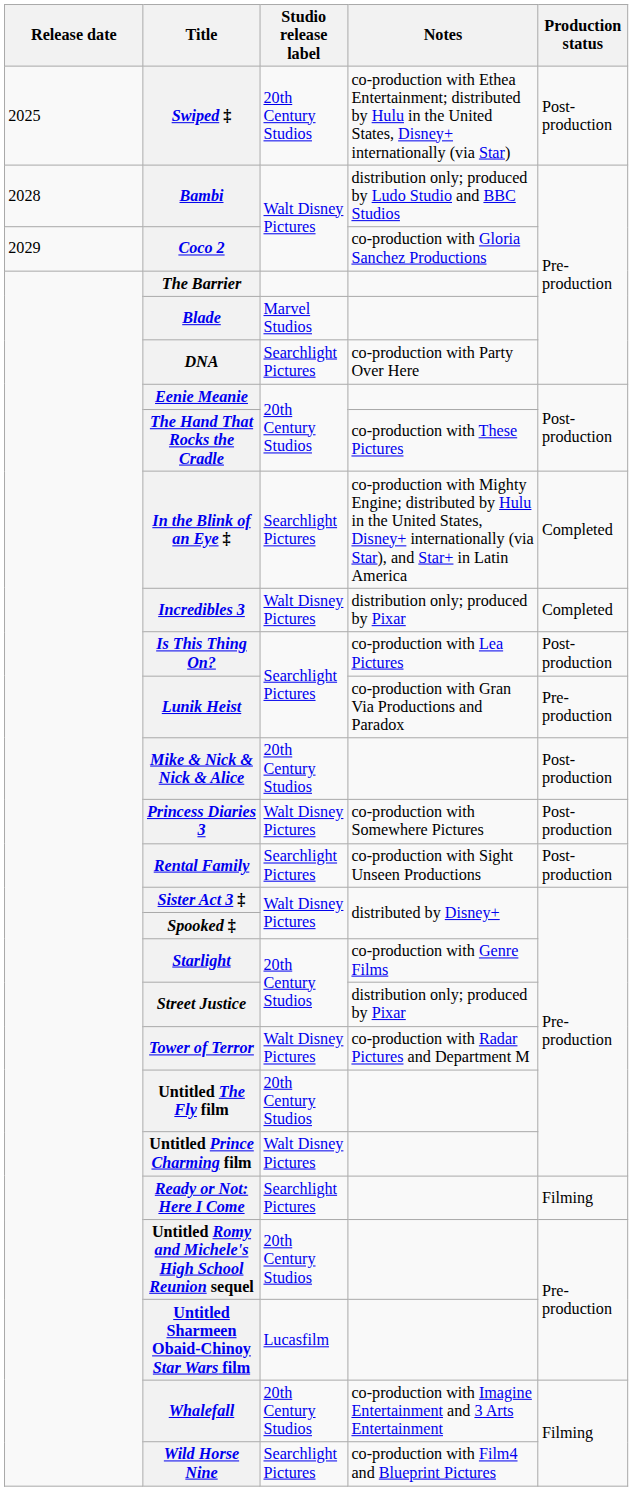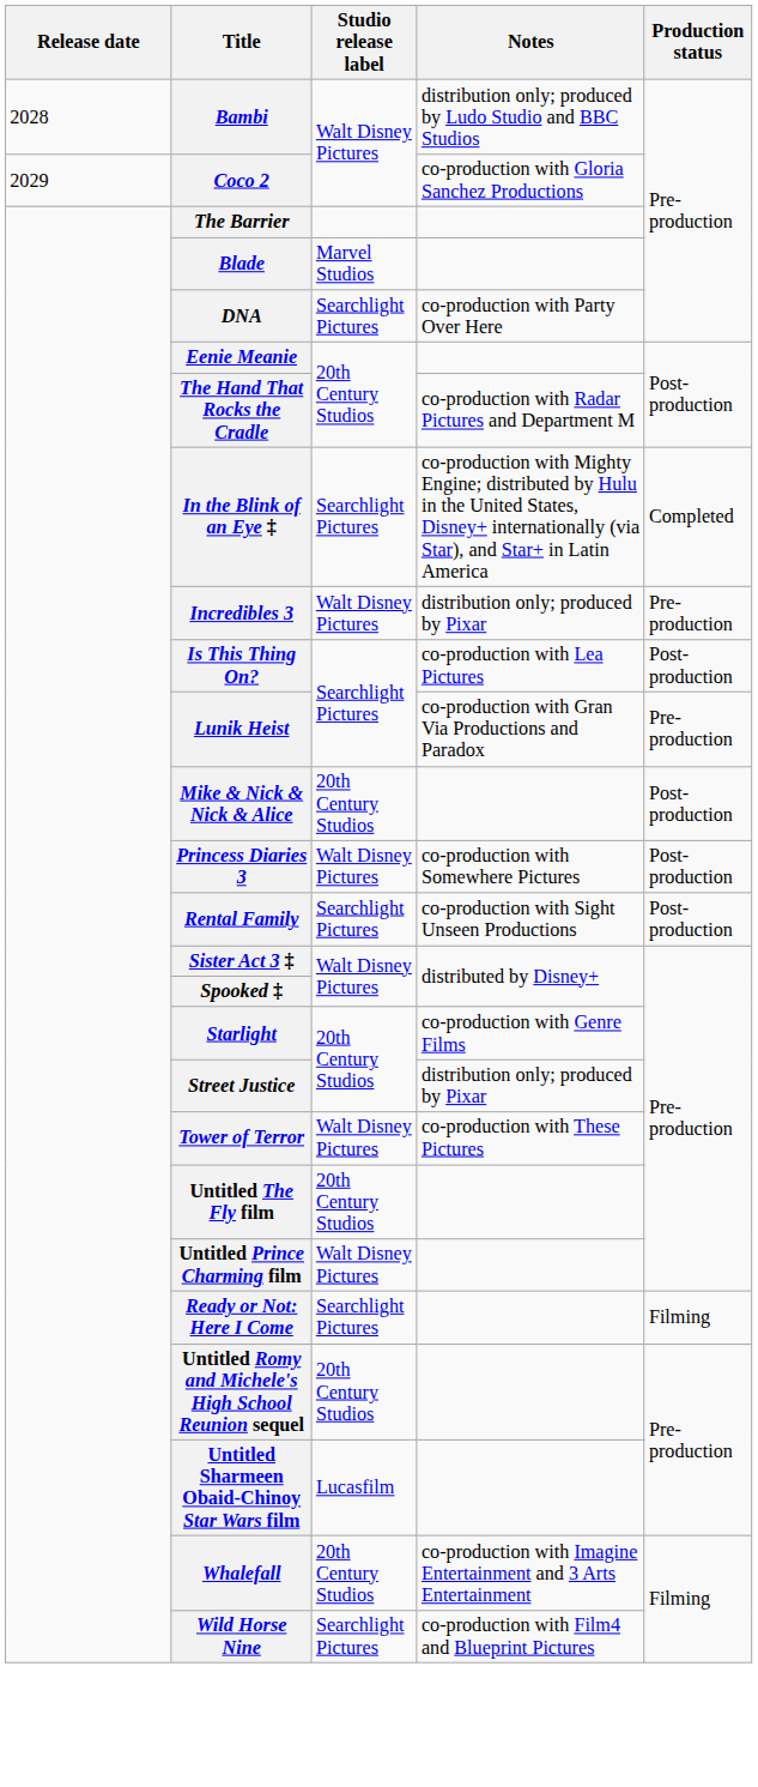- row: 2025 | Swiped ‡ | 20th Century Studios | co-production with Ethea Entertainment; distributed by Hulu in the United States, Disney+ internationally (via Star) | Post-production
The Hand That Rocks the Cradle | Notes: co-production with These Pictures -> co-production with Radar Pictures and Department M
Incredibles 3 | Production status: Completed -> Pre-production
Tower of Terror | Notes: co-production with Radar Pictures and Department M -> co-production with These Pictures
